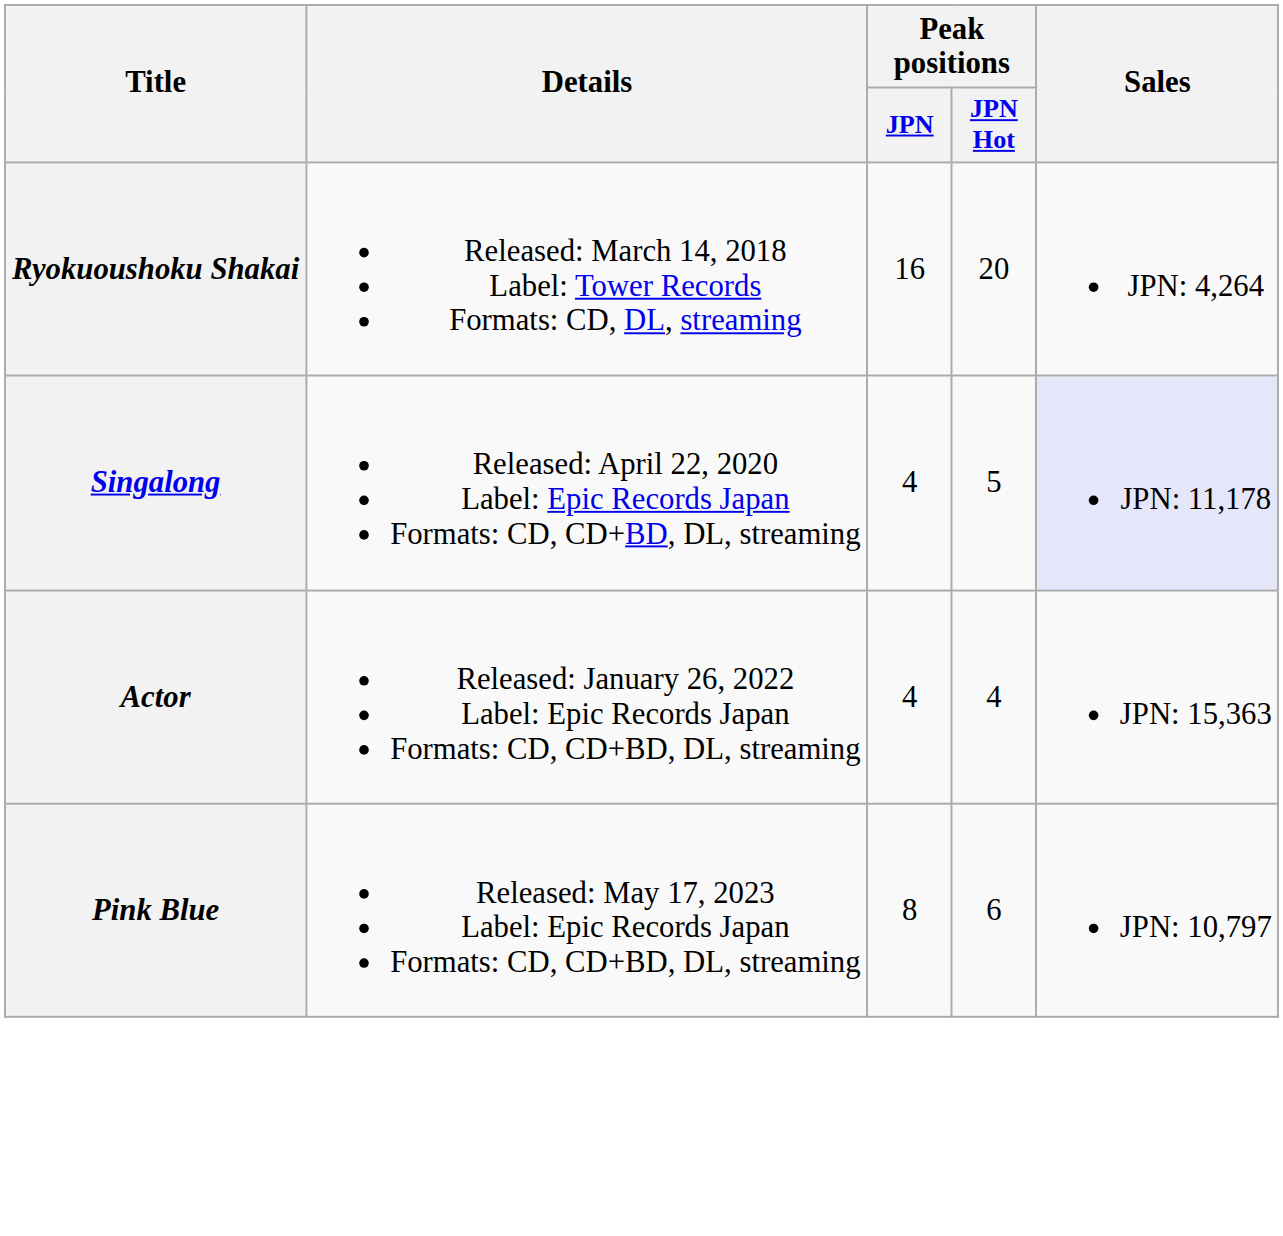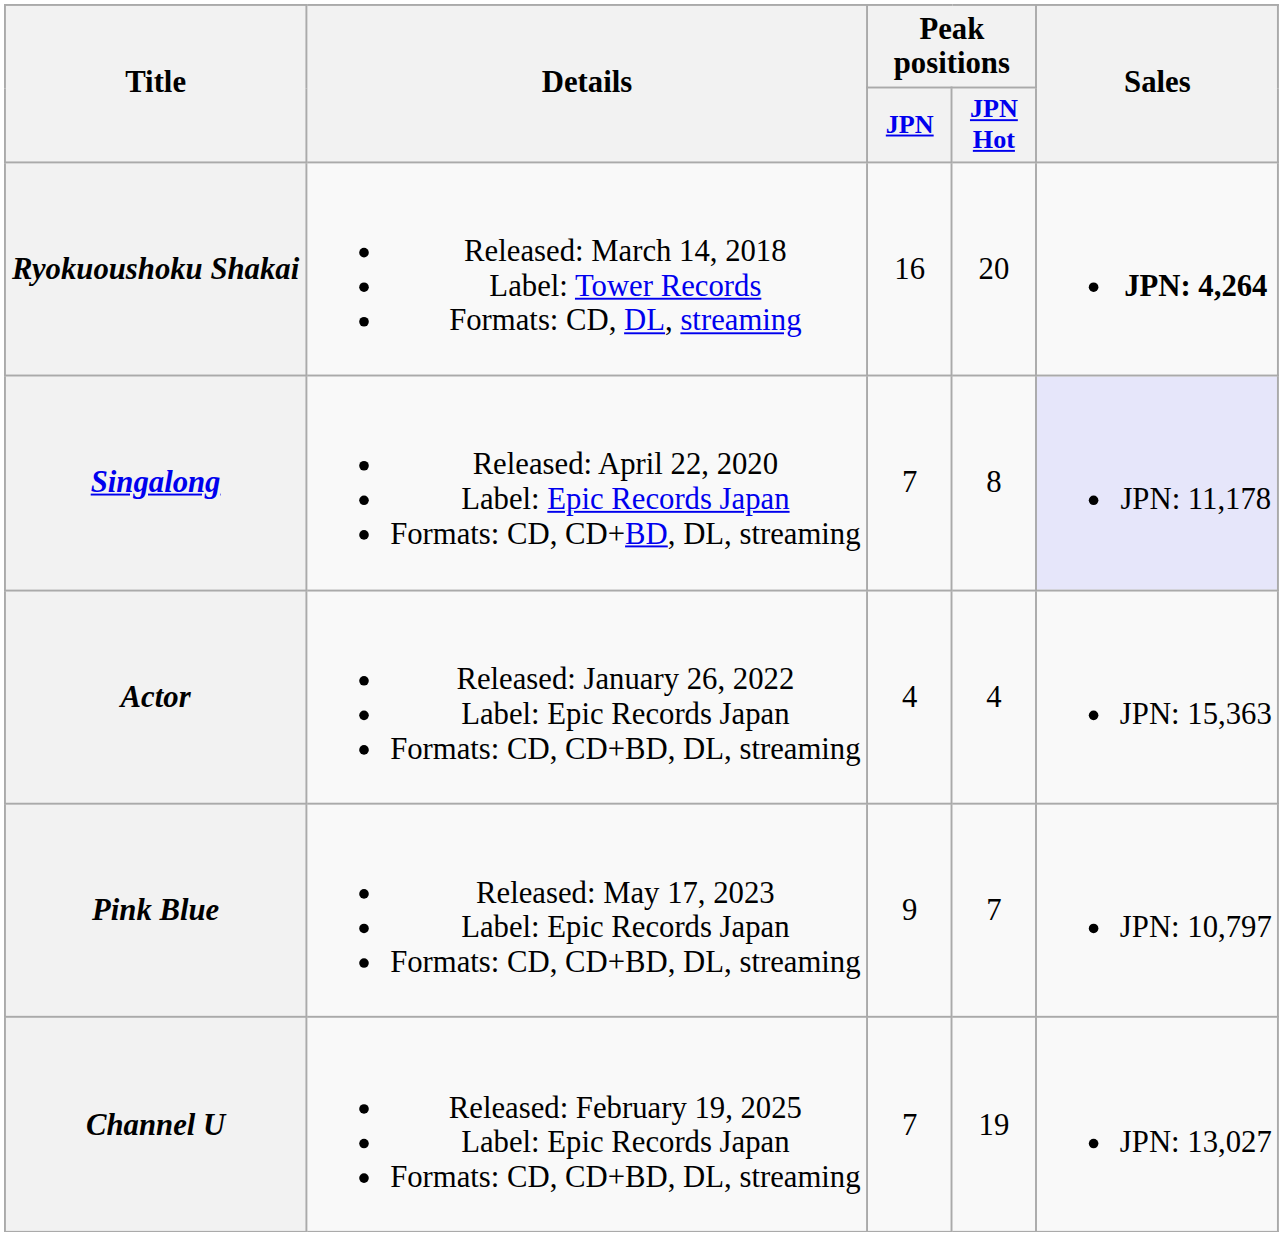Ryokuoushoku Shakai | Sales: normal -> bold
Singalong | Peak positions / JPN: 4 -> 7
Singalong | Peak positions / JPN Hot: 5 -> 8
Pink Blue | Peak positions / JPN: 8 -> 9
Pink Blue | Peak positions / JPN Hot: 6 -> 7
+ row: Channel U | Released: February 19, 2025 Label: Epic Records Japan Formats: CD, CD+BD, DL, streaming | 7 | 19 | JPN: 13,027
